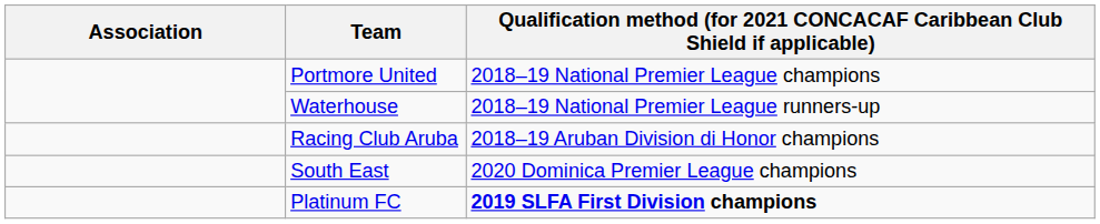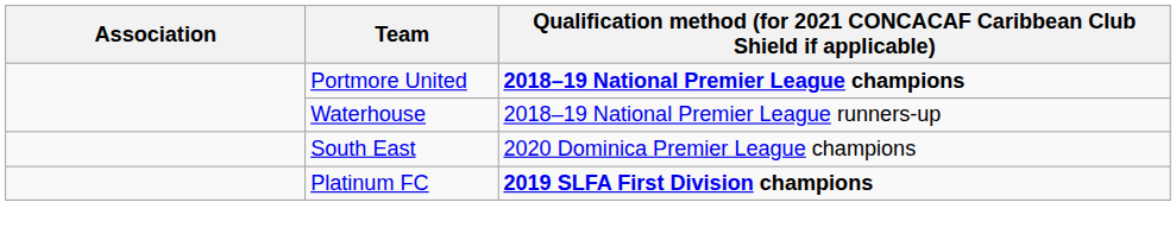Portmore United | column 3: normal -> bold
- row: Racing Club Aruba | 2018–19 Aruban Division di Honor champions
